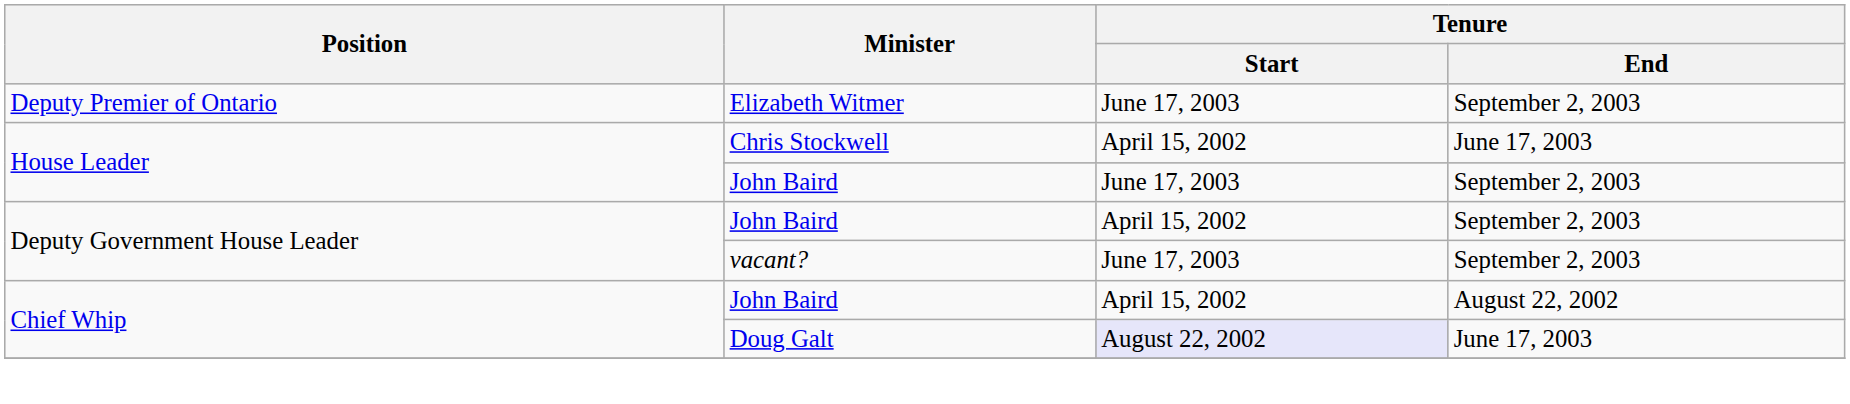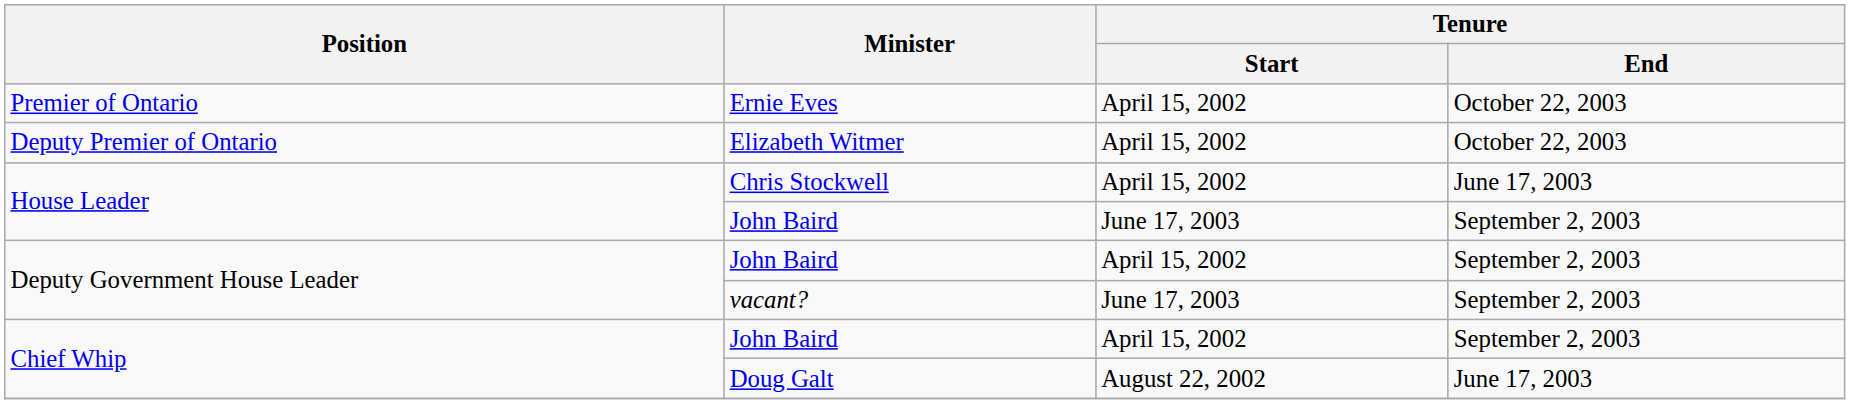+ row: Premier of Ontario | Ernie Eves | April 15, 2002 | October 22, 2003
Elizabeth Witmer | Tenure / Start: June 17, 2003 -> April 15, 2002
Elizabeth Witmer | Tenure / End: September 2, 2003 -> October 22, 2003
Chief Whip / John Baird | Tenure / End: August 22, 2002 -> September 2, 2003
Doug Galt | Tenure / Start: lavender background -> no background
